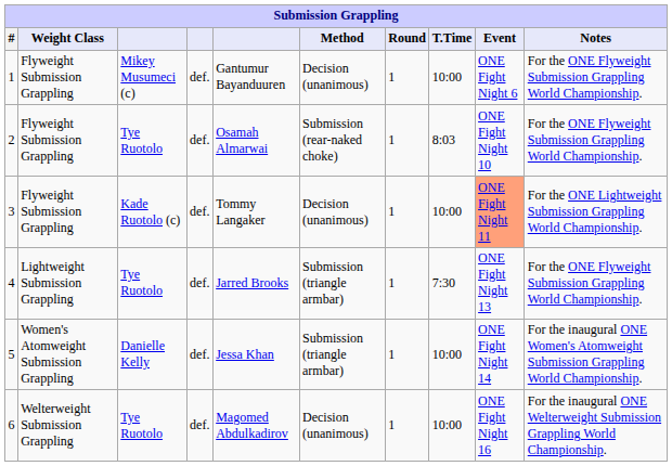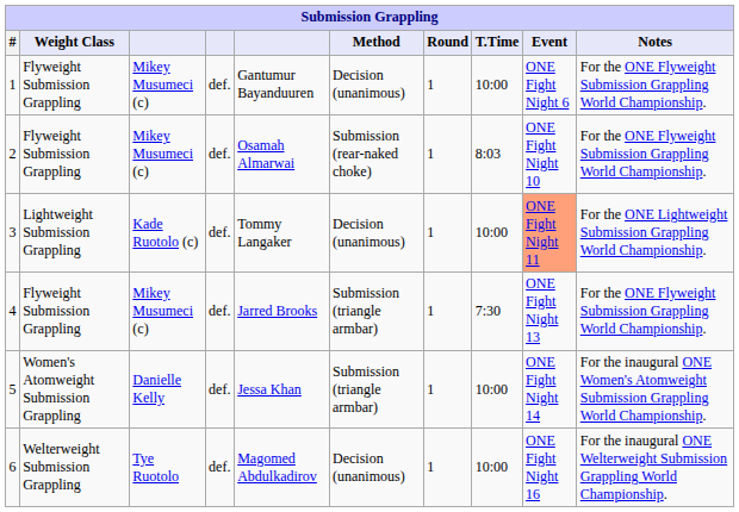2 | column 3: Tye Ruotolo -> Mikey Musumeci (c)
3 | Weight Class: Flyweight Submission Grappling -> Lightweight Submission Grappling
4 | Weight Class: Lightweight Submission Grappling -> Flyweight Submission Grappling
4 | column 3: Tye Ruotolo -> Mikey Musumeci (c)
